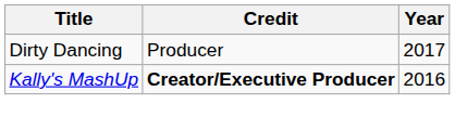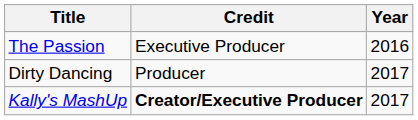+ row: The Passion | Executive Producer | 2016
Kally's MashUp | Year: 2016 -> 2017
